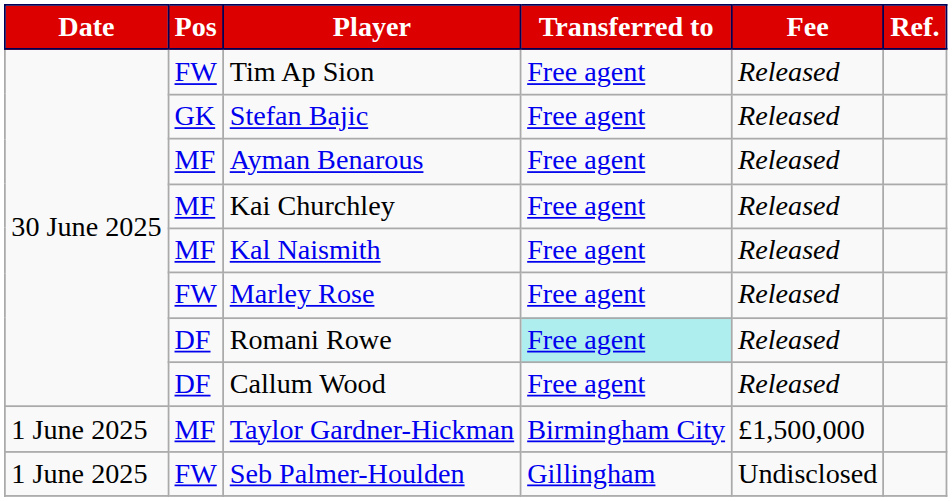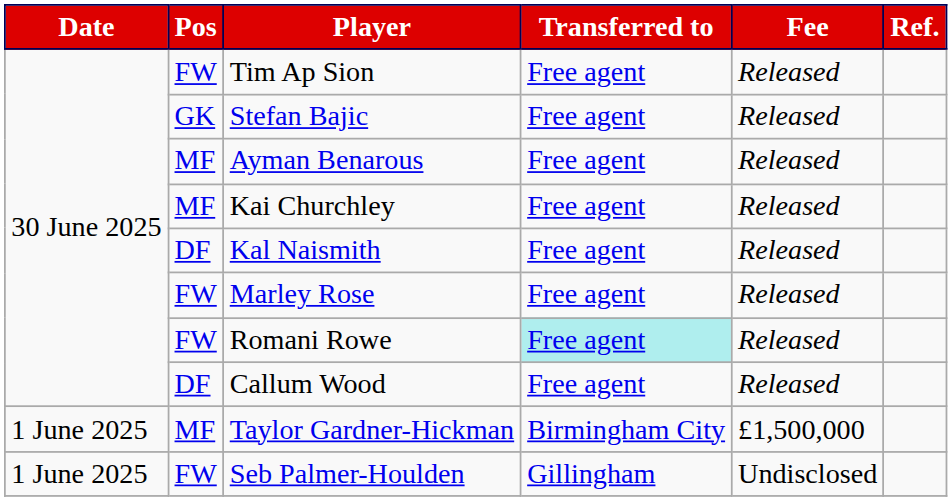Kal Naismith | Pos: MF -> DF
Romani Rowe | Pos: DF -> FW
